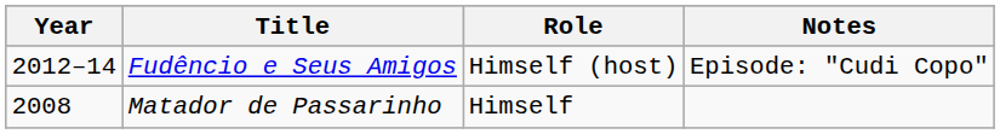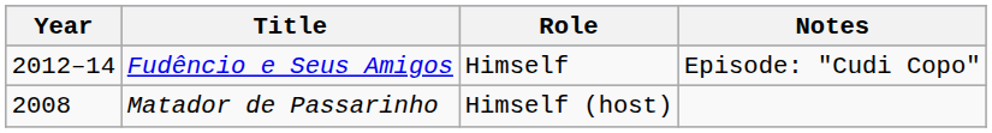Fudêncio e Seus Amigos | Role: Himself (host) -> Himself
Matador de Passarinho | Role: Himself -> Himself (host)
